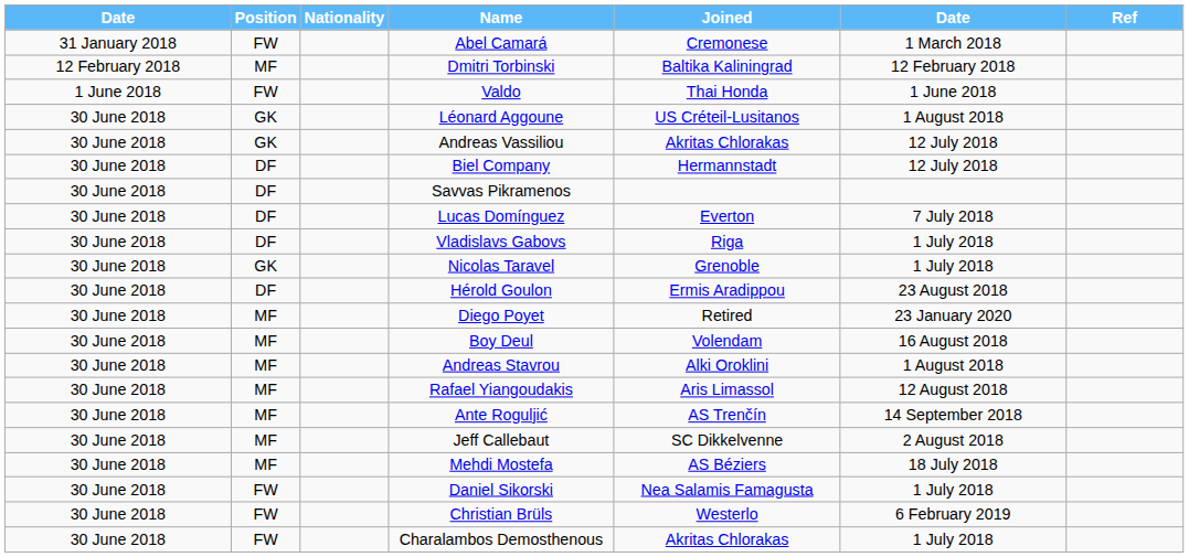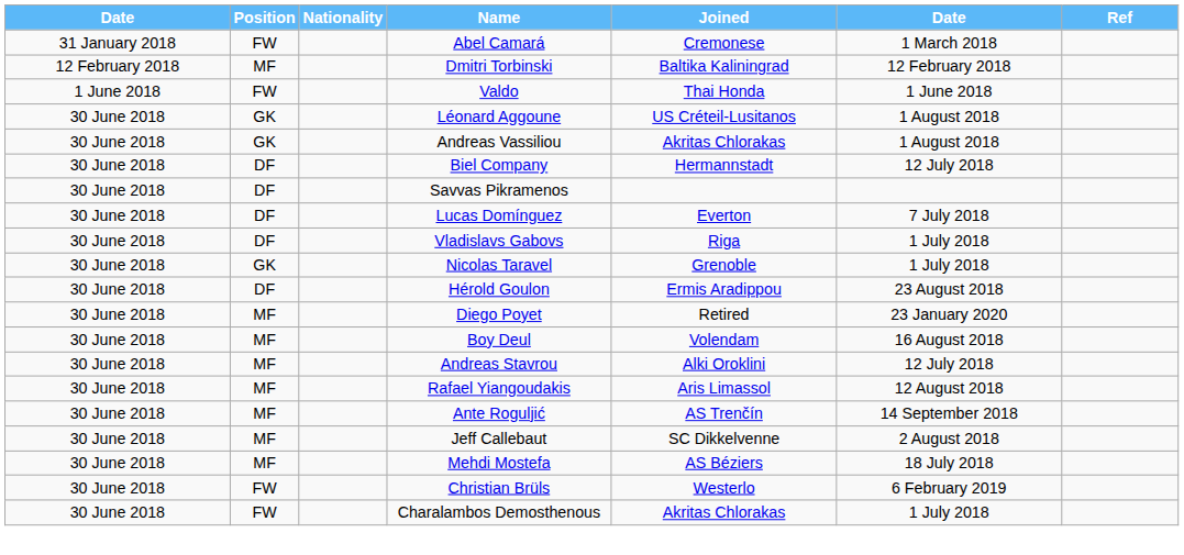Andreas Vassiliou | column 6: 12 July 2018 -> 1 August 2018
Andreas Stavrou | column 6: 1 August 2018 -> 12 July 2018
- row: 30 June 2018 | FW | Daniel Sikorski | Nea Salamis Famagusta | 1 July 2018
